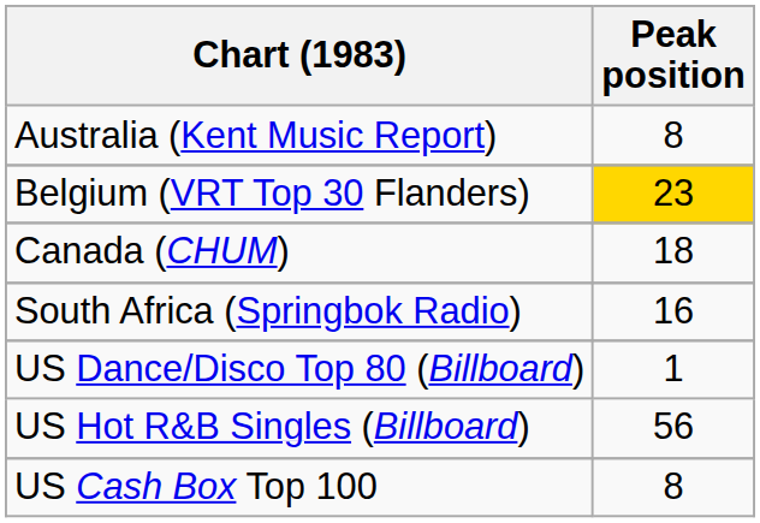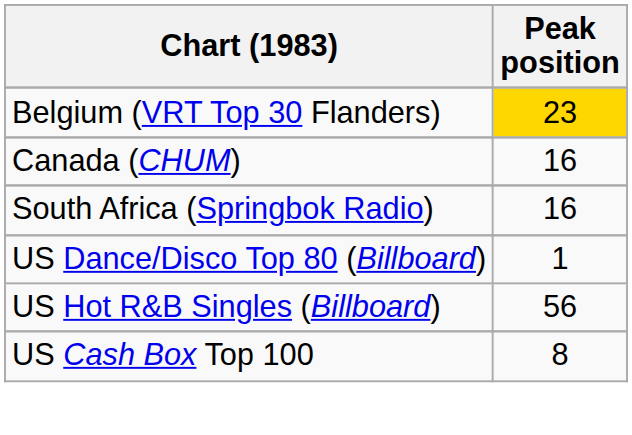- row: Australia (Kent Music Report) | 8
Canada (CHUM) | Peak position: 18 -> 16
